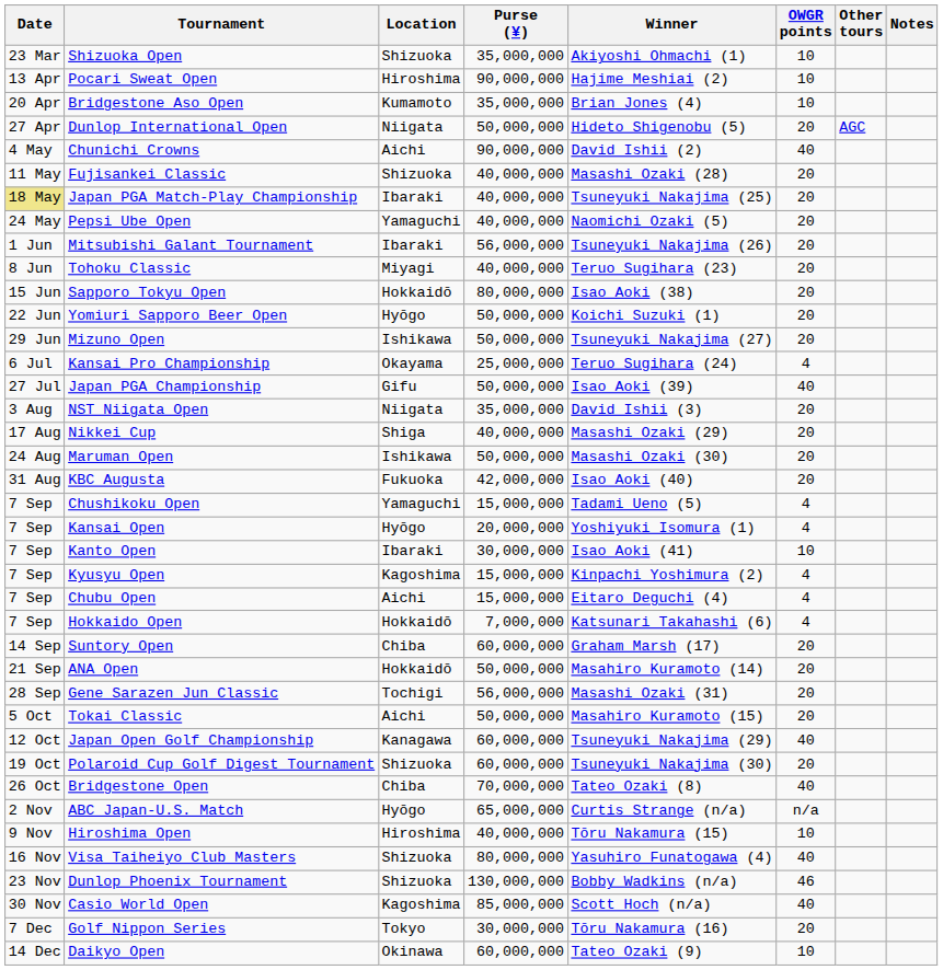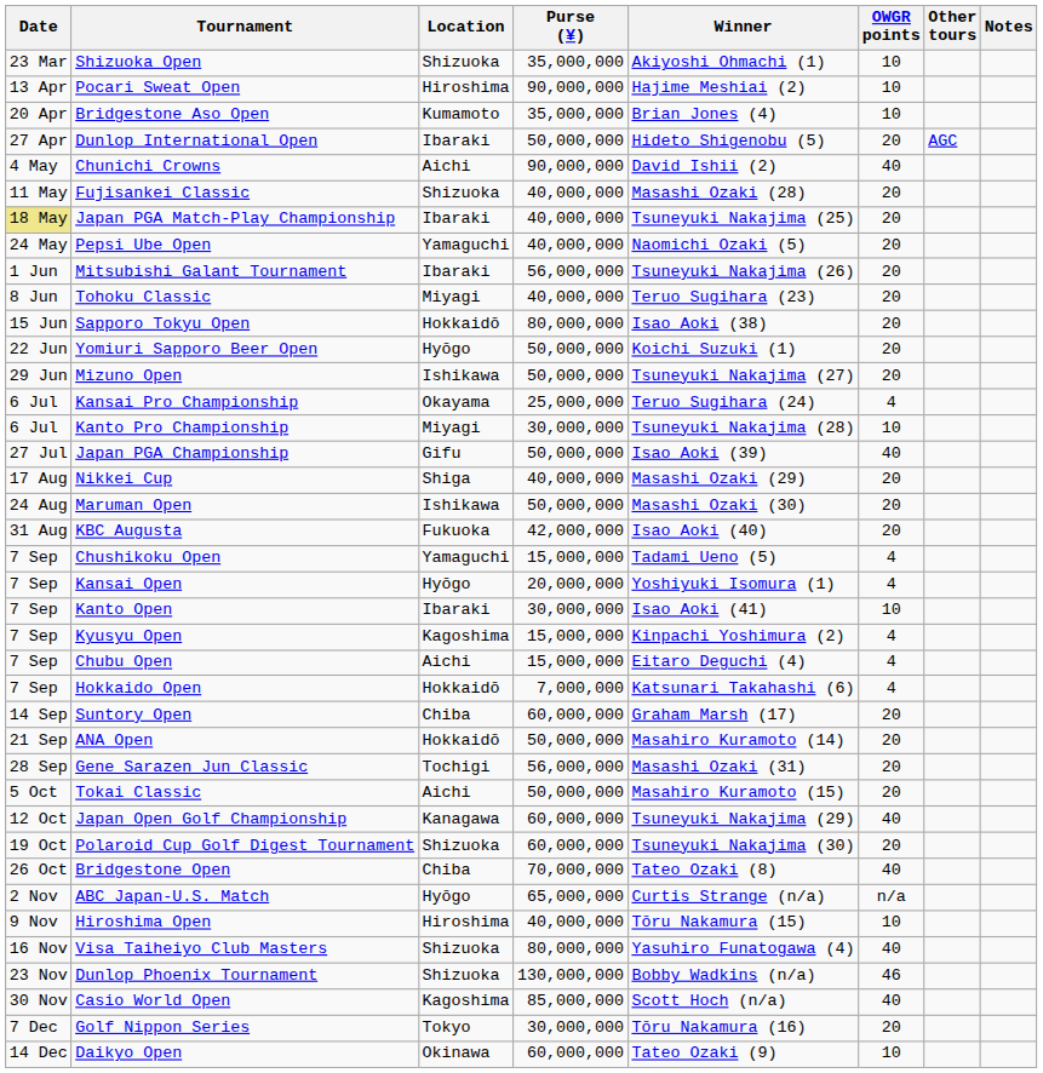Dunlop International Open | Location: Niigata -> Ibaraki
+ row: 6 Jul | Kanto Pro Championship | Miyagi | 30,000,000 | Tsuneyuki Nakajima (28) | 10
- row: 3 Aug | NST Niigata Open | Niigata | 35,000,000 | David Ishii (3) | 20
